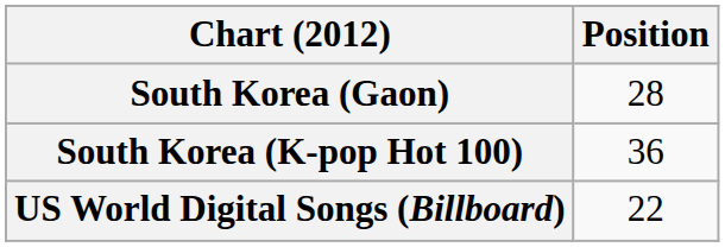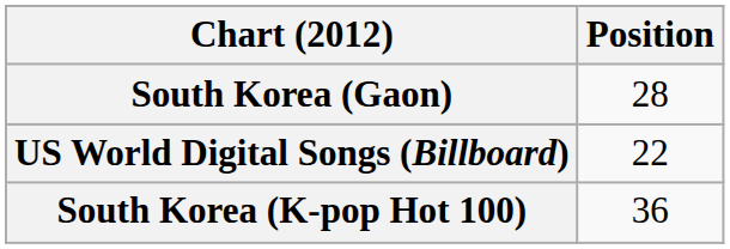rows swapped: South Korea (K-pop Hot 100) <-> US World Digital Songs (Billboard)
